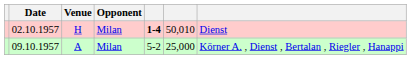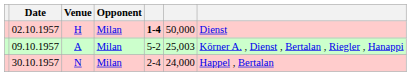02.10.1957 | column 6: 50,010 -> 50,000
09.10.1957 | column 6: 25,000 -> 25,003
+ row: 30.10.1957 | N | Milan | 2-4 | 24,000 | Happel , Bertalan
